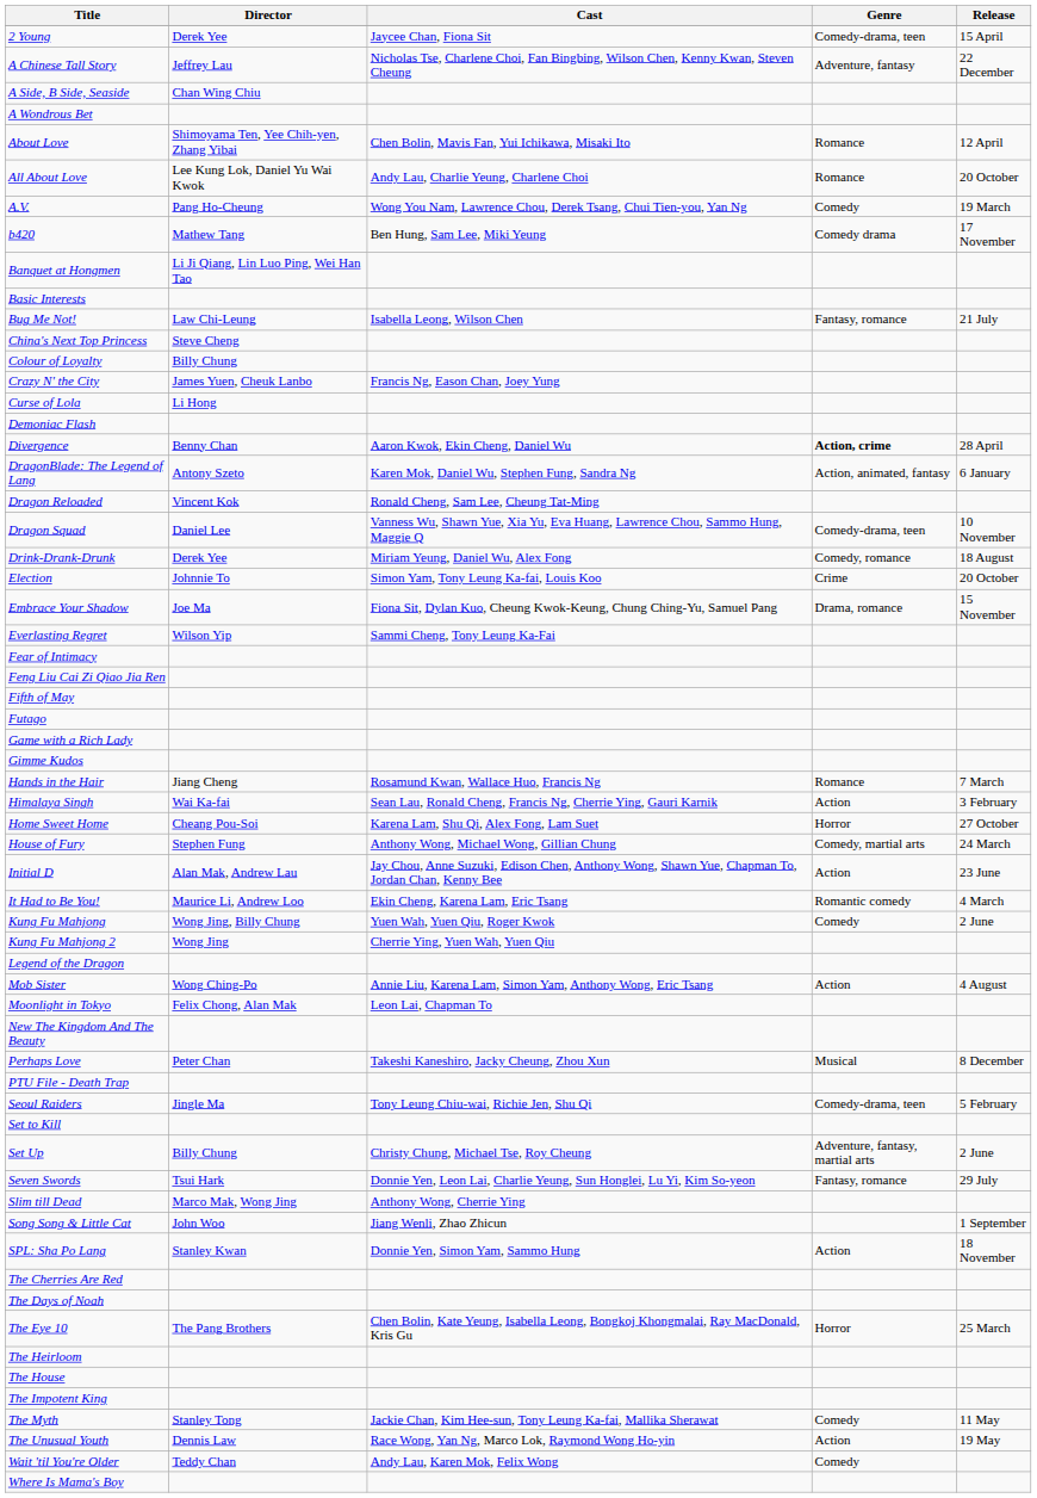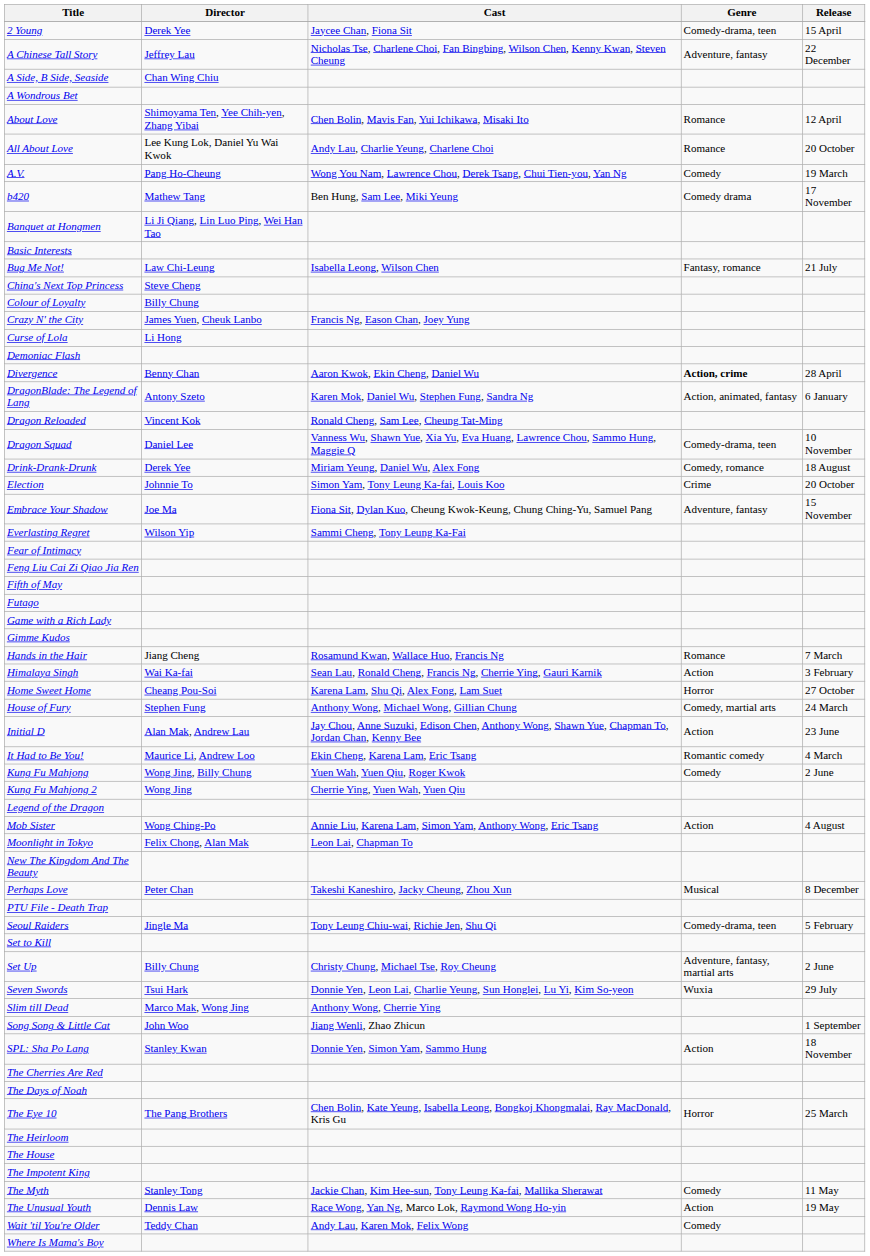Embrace Your Shadow | Genre: Drama, romance -> Adventure, fantasy
Seven Swords | Genre: Fantasy, romance -> Wuxia
